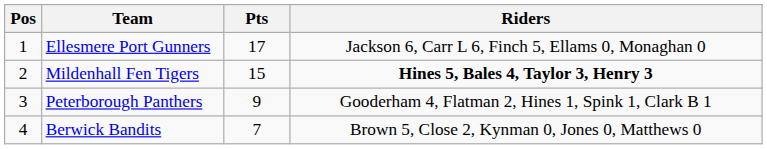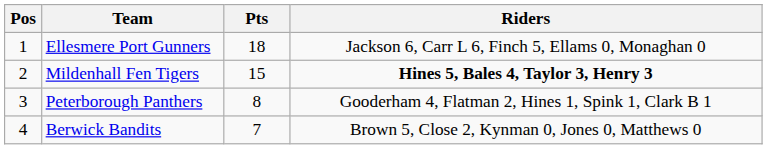Ellesmere Port Gunners | Pts: 17 -> 18
Peterborough Panthers | Pts: 9 -> 8
